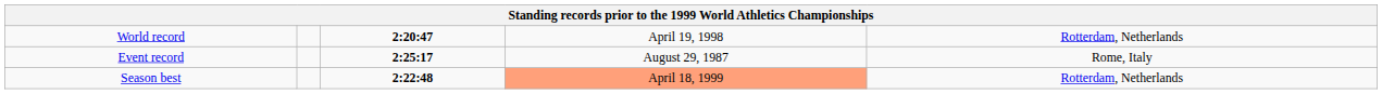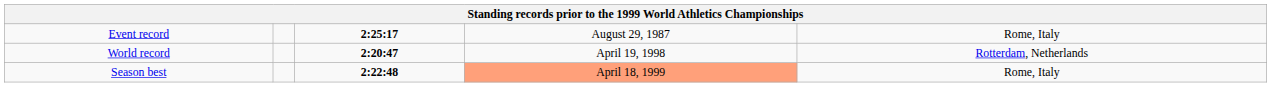rows swapped: World record <-> Event record
Season best | column 5: Rotterdam, Netherlands -> Rome, Italy
